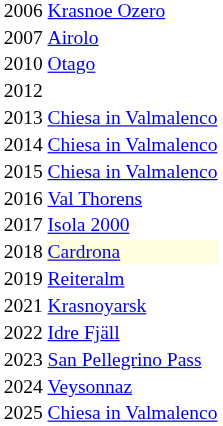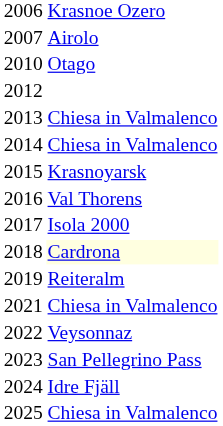2015 | column 2: Chiesa in Valmalenco -> Krasnoyarsk
2021 | column 2: Krasnoyarsk -> Chiesa in Valmalenco
2022 | column 2: Idre Fjäll -> Veysonnaz
2024 | column 2: Veysonnaz -> Idre Fjäll
